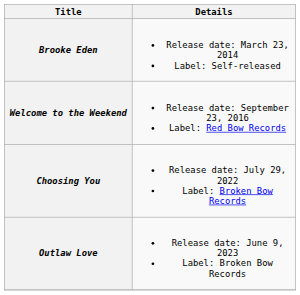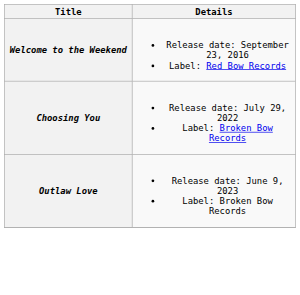- row: Brooke Eden | Release date: March 23, 2014 Label: Self-released
